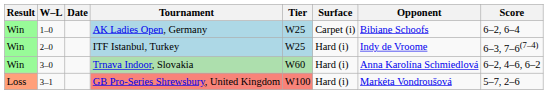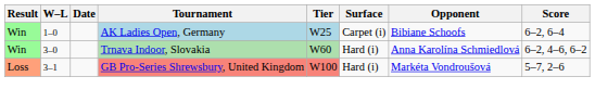- row: Win | 2–0 | ITF Istanbul, Turkey | W25 | Hard (i) | Indy de Vroome | 6–3, 7–6(7–4)
